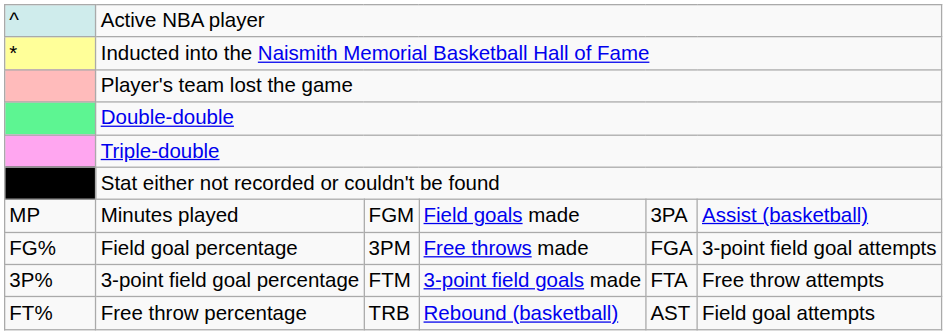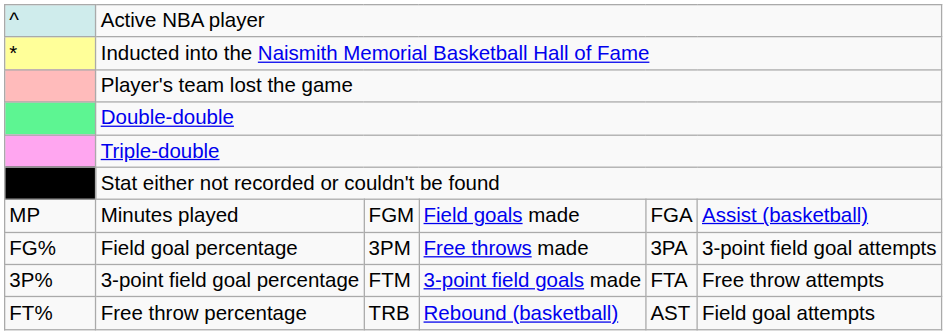Minutes played | column 6: 3PA -> FGA
Field goal percentage | column 6: FGA -> 3PA
